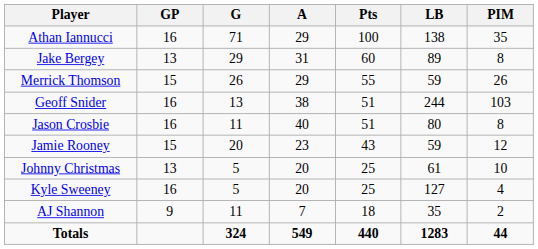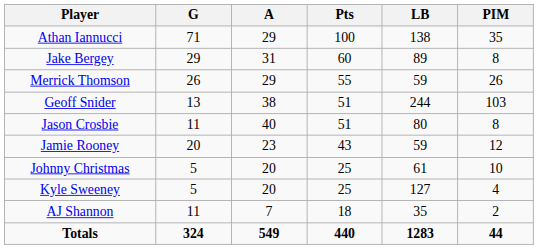- column: GP | 16 | 13 | 15 | 16 | 16 | 15 | 13 | 16 | 9
